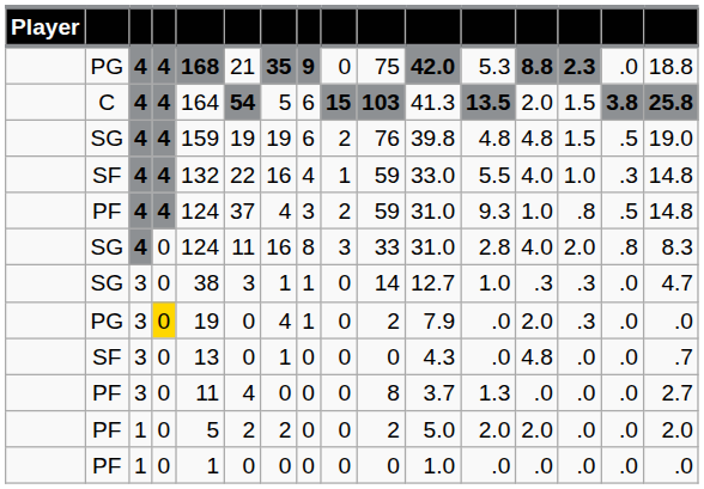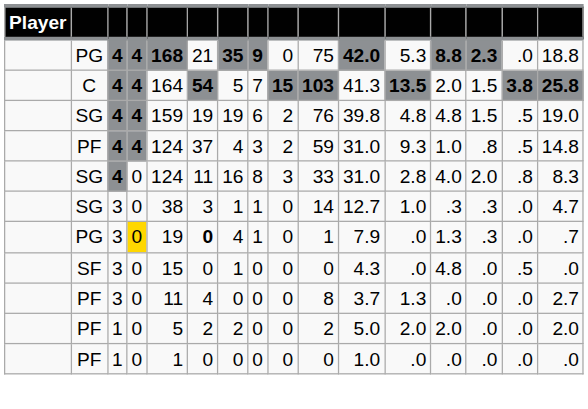C | column 8: 6 -> 7
- row: SF | 4 | 4 | 132 | 22 | 16 | 4 | 1 | 59 | 33.0 | 5.5 | 4.0 | 1.0 | .3 | 14.8
PG / 3 | column 6: normal -> bold
PG / 3 | column 10: 2 -> 1
PG / 3 | column 13: 2.0 -> 1.3
PG / 3 | column 16: .0 -> .7
SF / 3 | column 5: 13 -> 15
SF / 3 | column 15: .0 -> .5
SF / 3 | column 16: .7 -> .0
